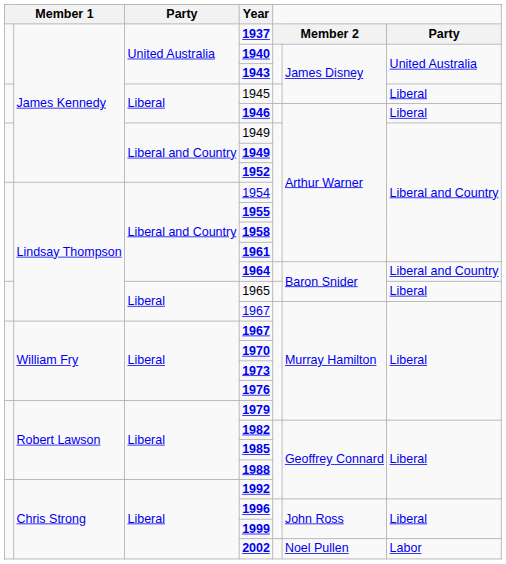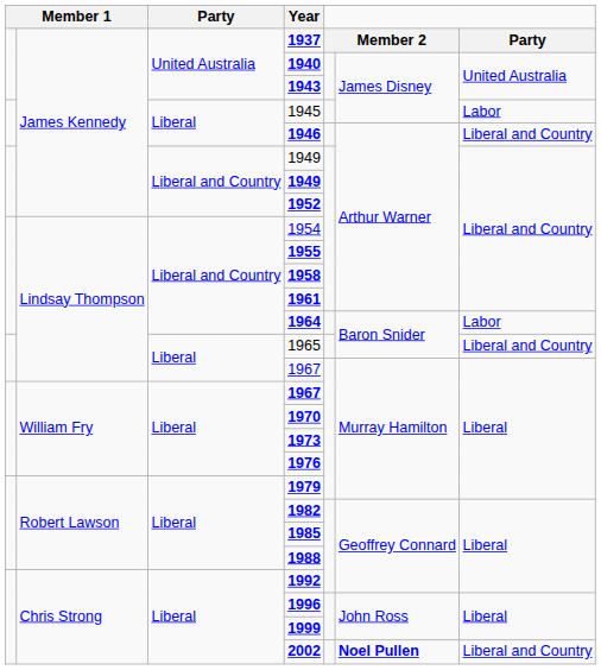1945 | column 7: Liberal -> Labor
1946 | column 7: Liberal -> Liberal and Country
1964 | column 7: Liberal and Country -> Labor
1965 | column 7: Liberal -> Liberal and Country
2002 | column 6: normal -> bold
2002 | column 7: Labor -> Liberal and Country
